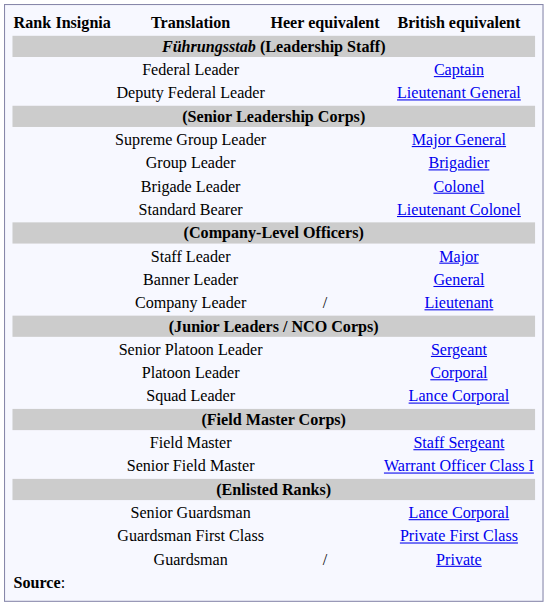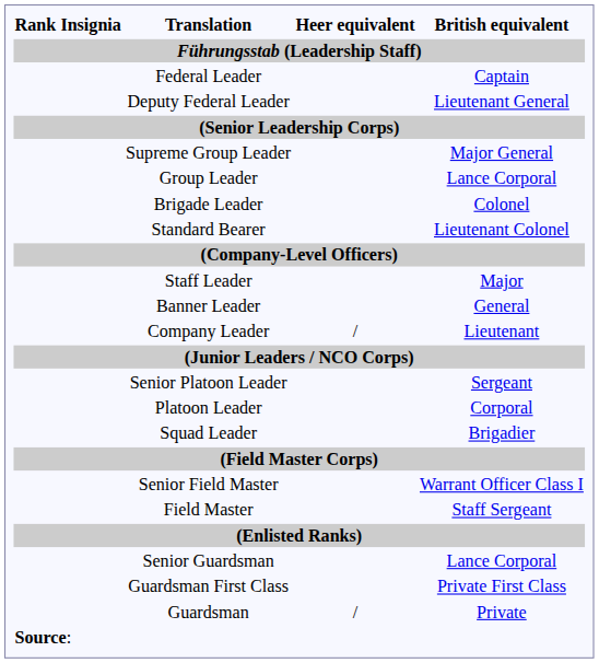Group Leader | British equivalent: Brigadier -> Lance Corporal
Squad Leader | British equivalent: Lance Corporal -> Brigadier
rows swapped: Senior Field Master <-> Field Master
